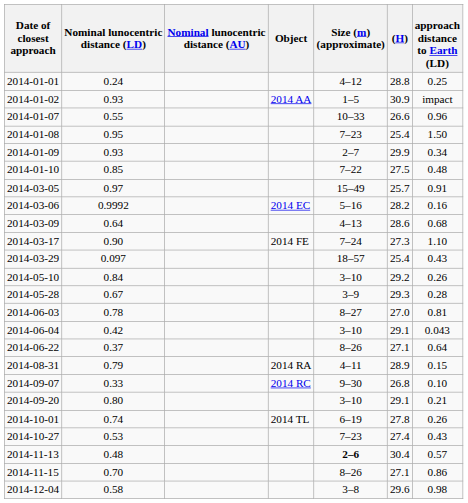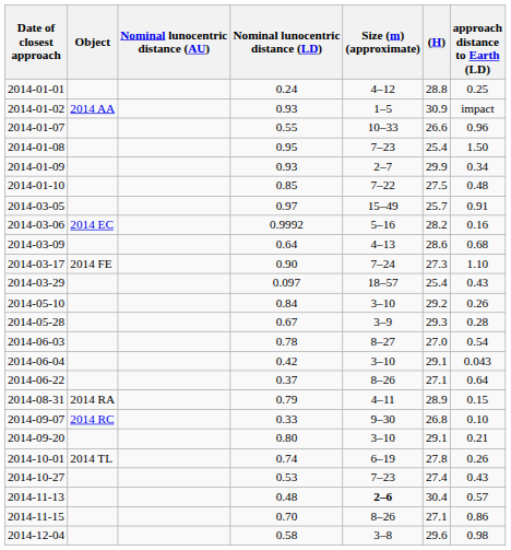columns swapped: Object <-> Nominal lunocentric distance (LD)
2014-06-03 | approach distance to Earth (LD): 0.81 -> 0.54
